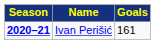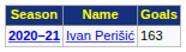Ivan Perišić | Goals: 161 -> 163
